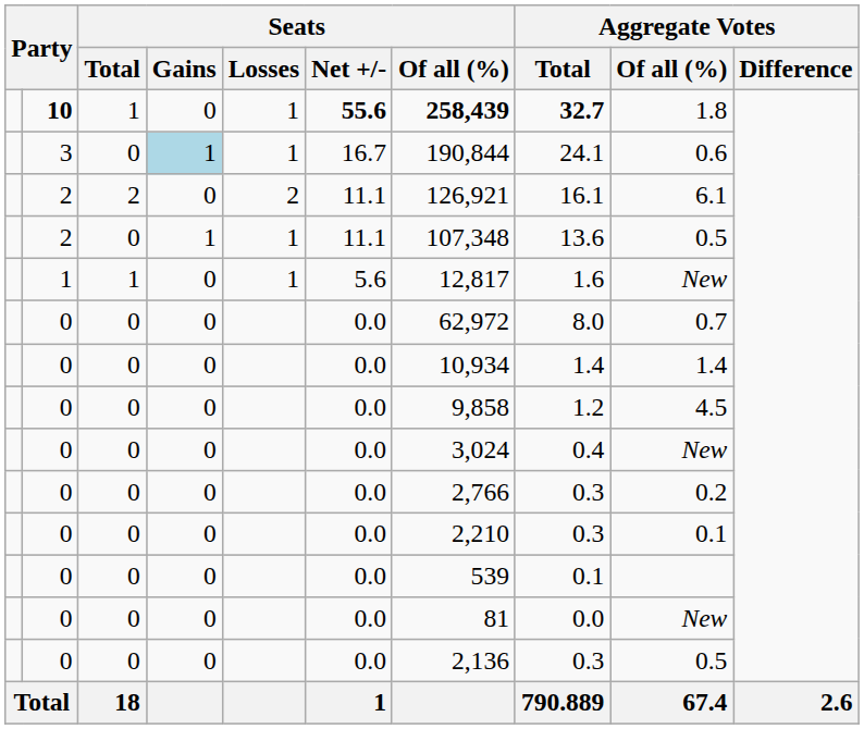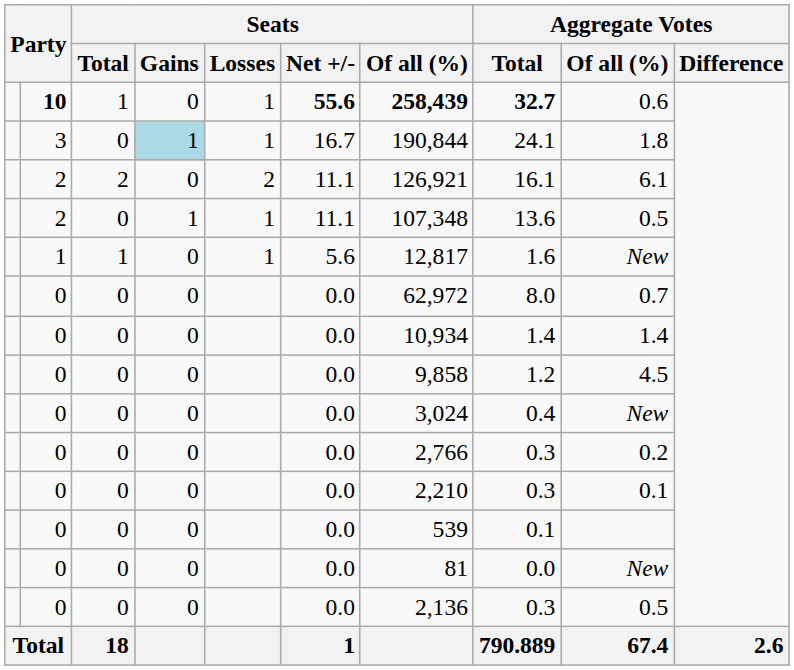10 | Aggregate Votes / Of all (%): 1.8 -> 0.6
3 | Aggregate Votes / Of all (%): 0.6 -> 1.8
